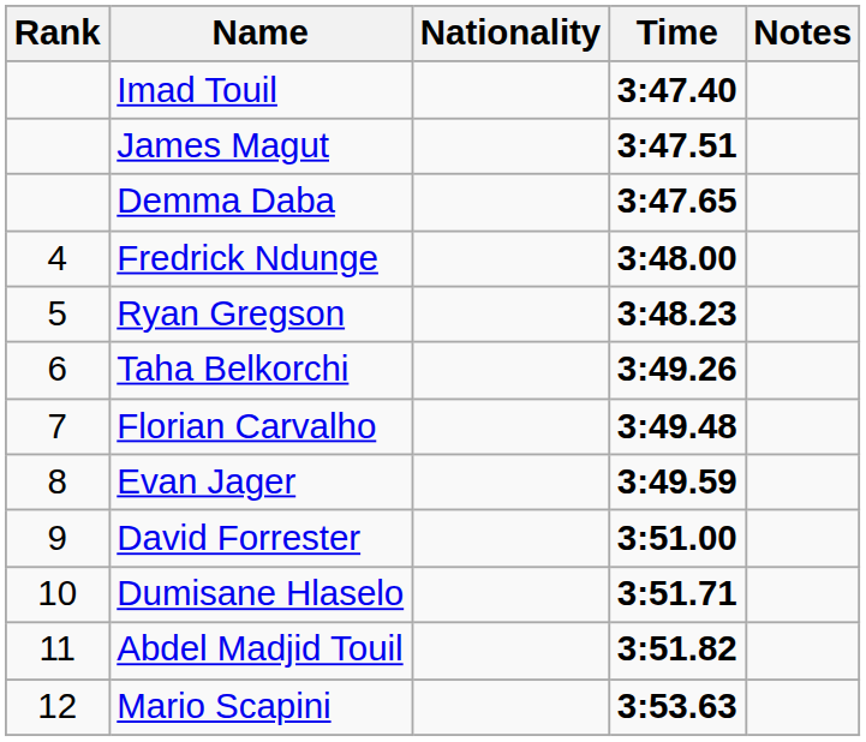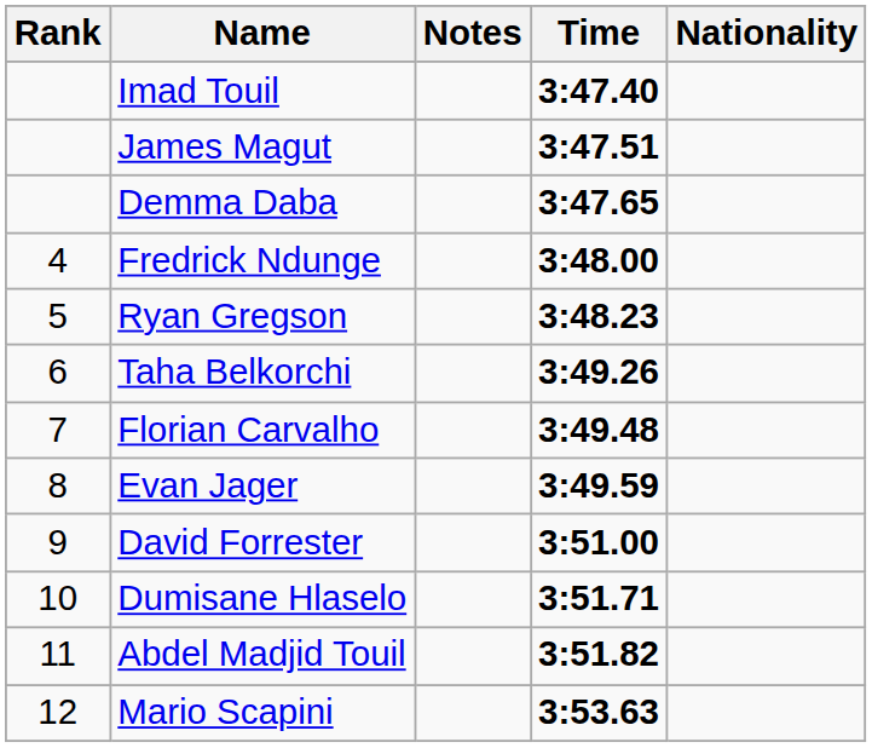columns swapped: Nationality <-> Notes
